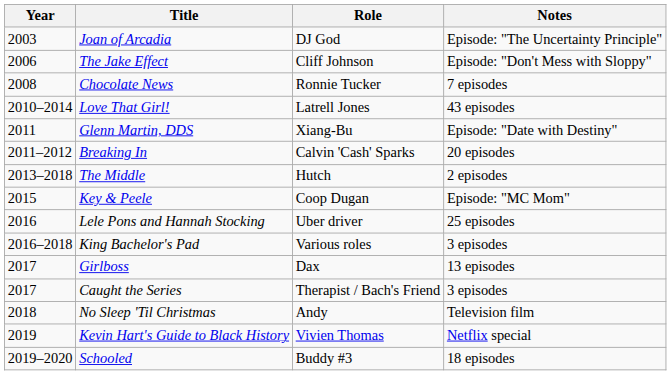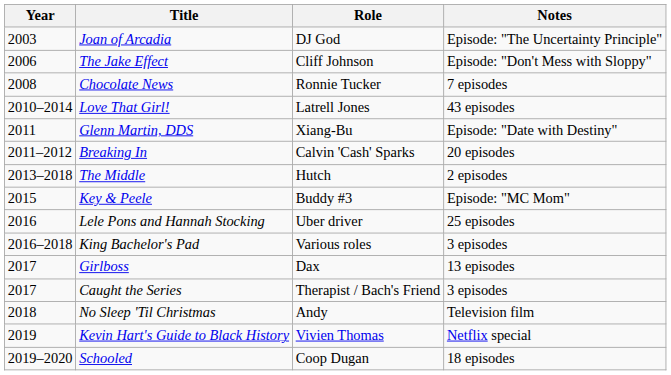Key & Peele | Role: Coop Dugan -> Buddy #3
Schooled | Role: Buddy #3 -> Coop Dugan
